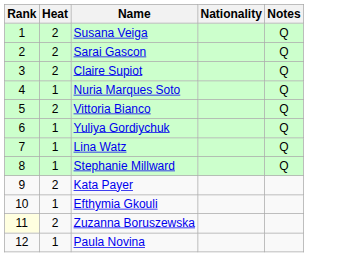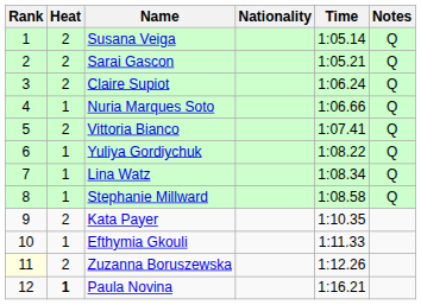+ column: Time | 1:05.14 | 1:05.21 | 1:06.24 | 1:06.66 | 1:07.41 | 1:08.22 | 1:08.34 | 1:08.58 | 1:10.35 | 1:11.33 | 1:12.26 | 1:16.21
Paula Novina | Heat: normal -> bold
